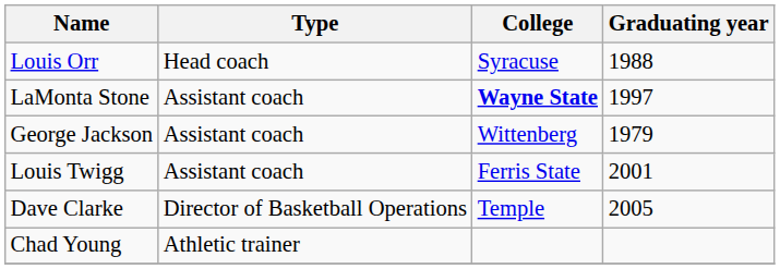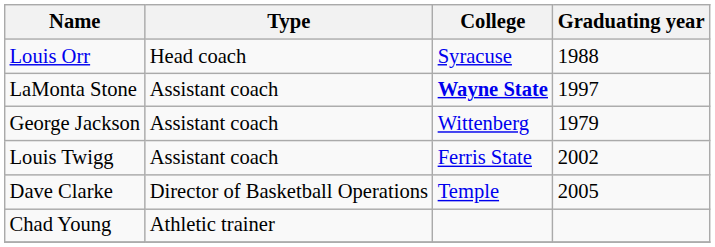Louis Twigg | Graduating year: 2001 -> 2002
